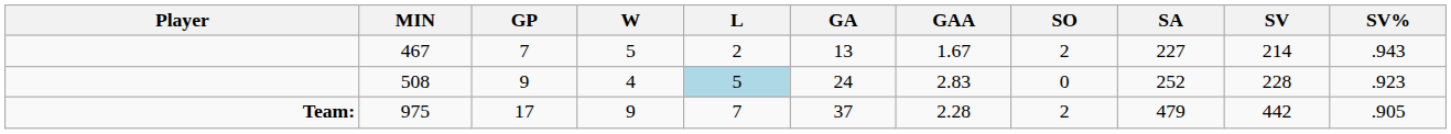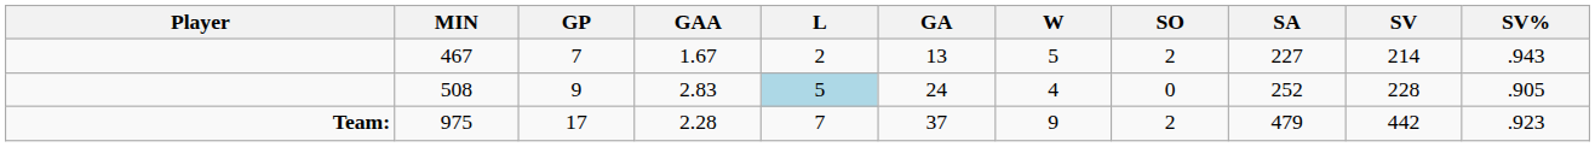columns swapped: W <-> GAA
508 | SV%: .923 -> .905
975 | SV%: .905 -> .923
